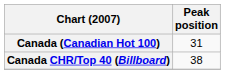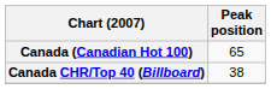Canada (Canadian Hot 100) | Peak position: 31 -> 65
